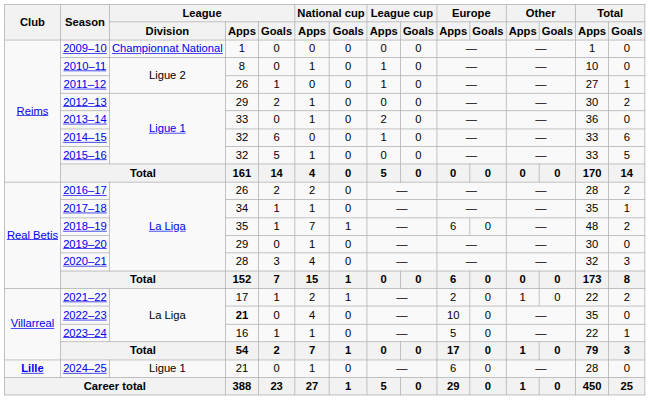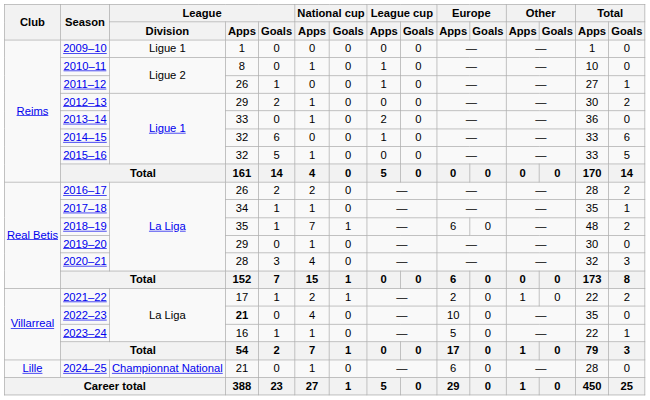2009–10 | League / Division: Championnat National -> Ligue 1
2024–25 | Club: bold -> normal
2024–25 | League / Division: Ligue 1 -> Championnat National
